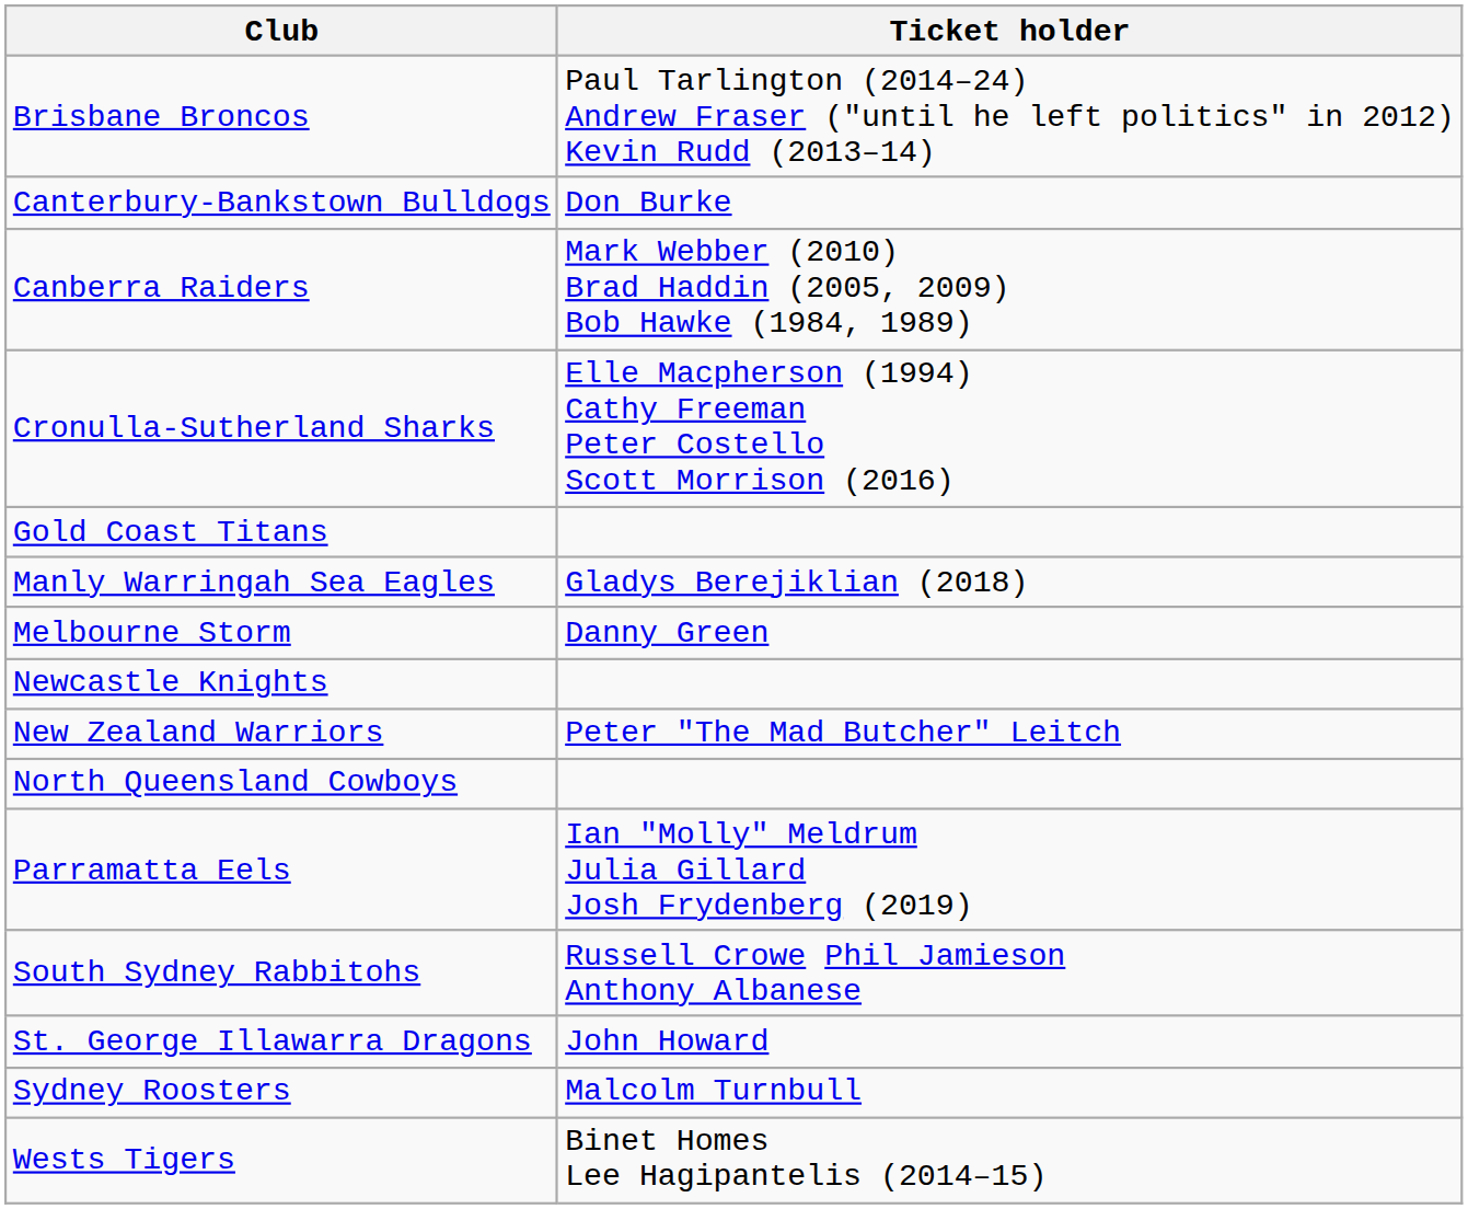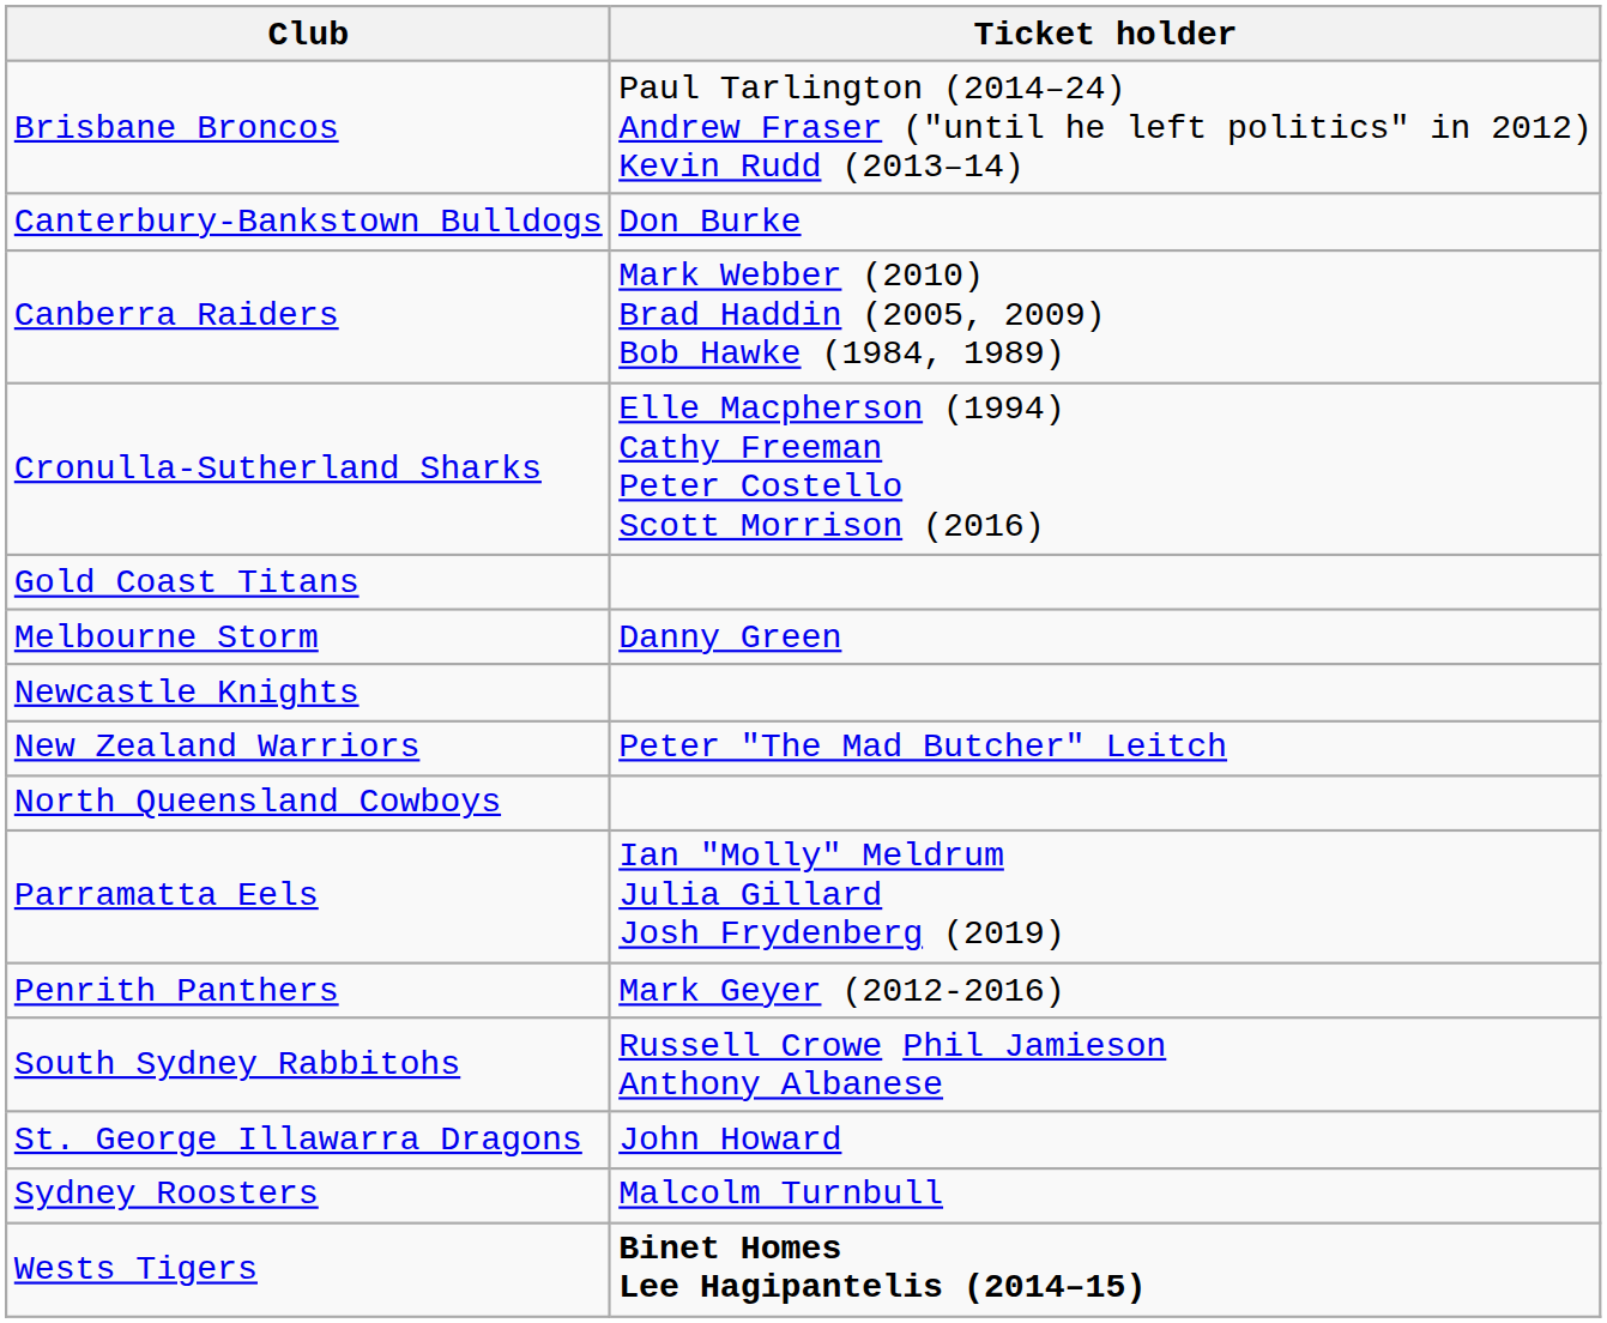- row: Manly Warringah Sea Eagles | Gladys Berejiklian (2018)
+ row: Penrith Panthers | Mark Geyer (2012-2016)
Wests Tigers | Ticket holder: normal -> bold
